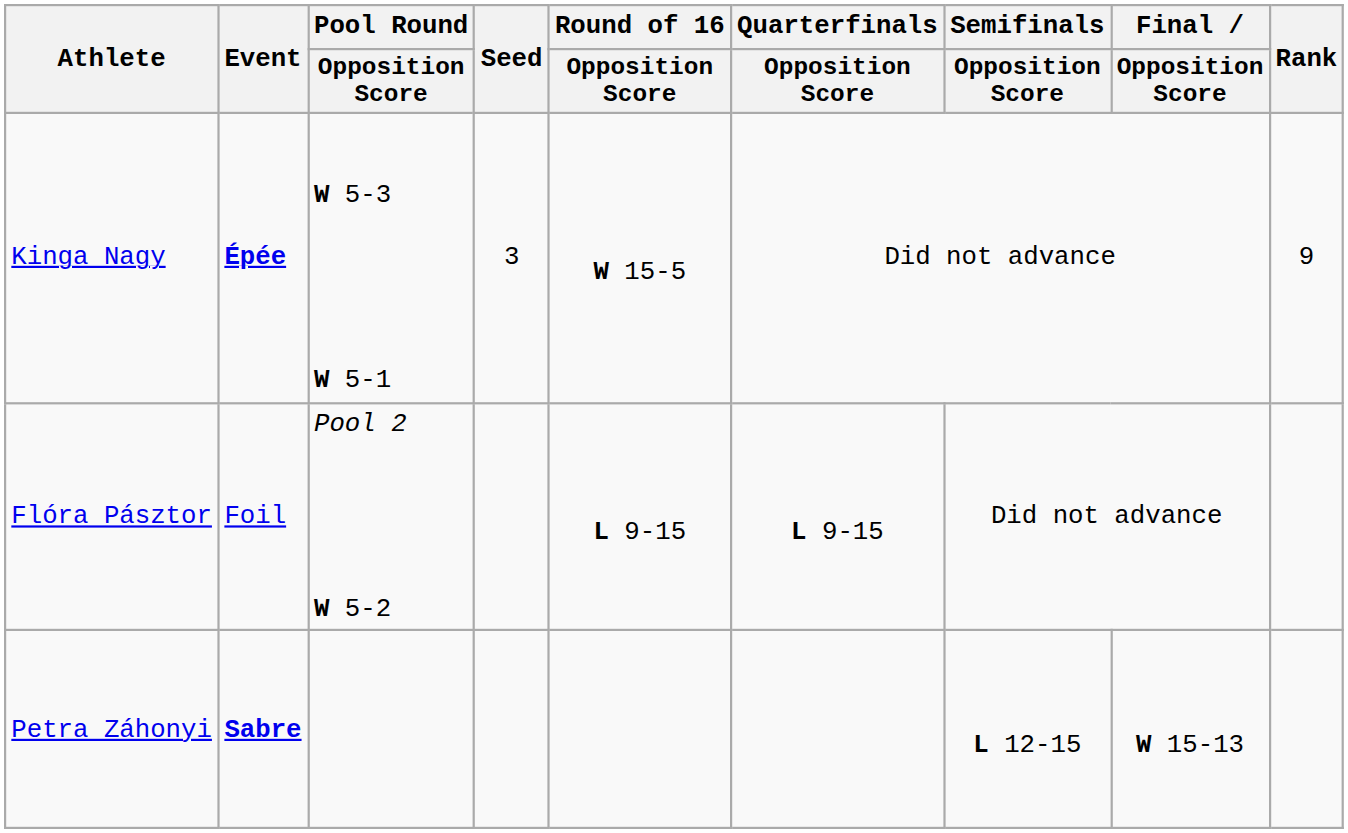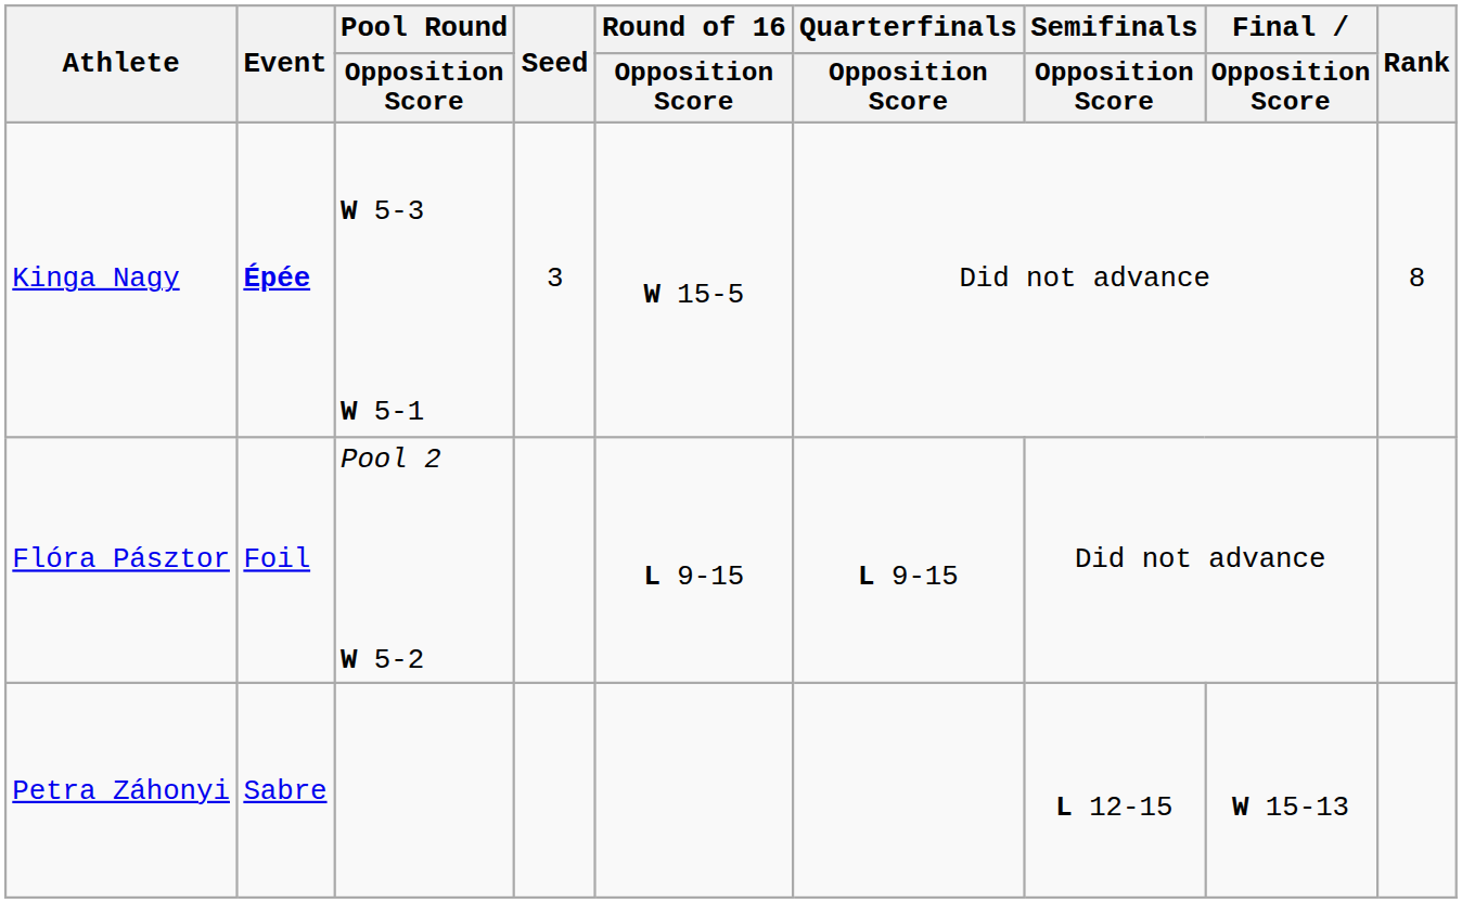Kinga Nagy | Rank: 9 -> 8
Petra Záhonyi | Event: bold -> normal
